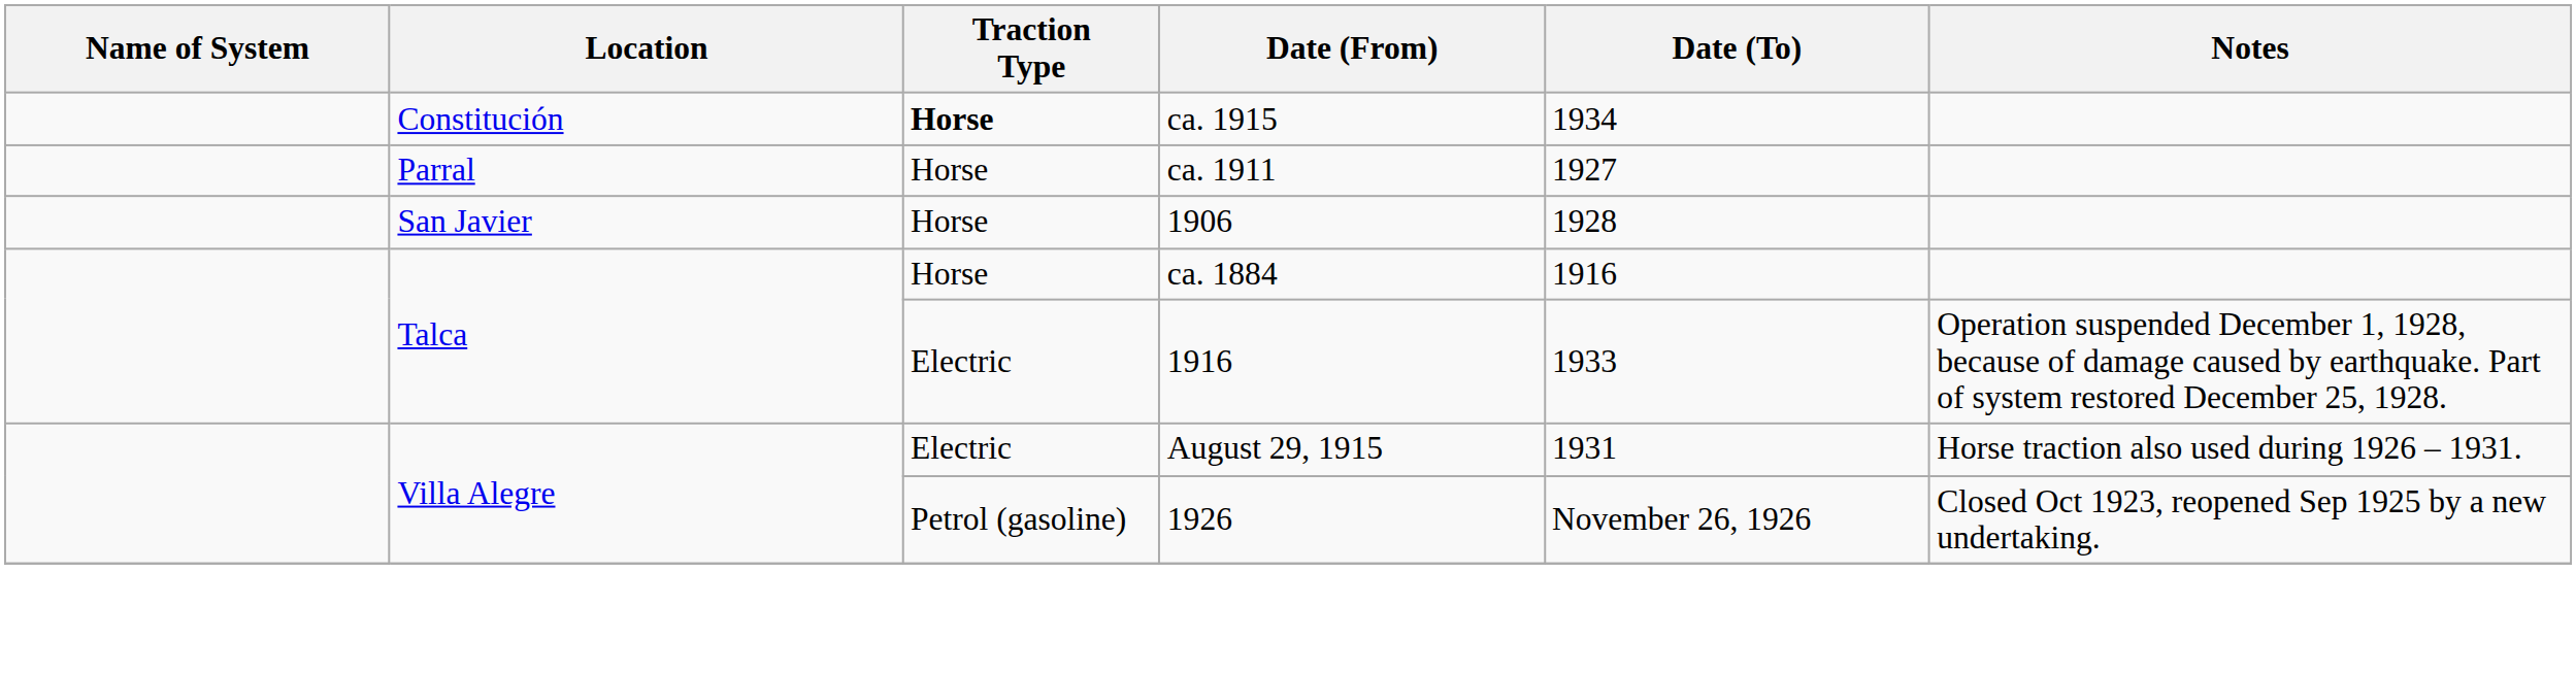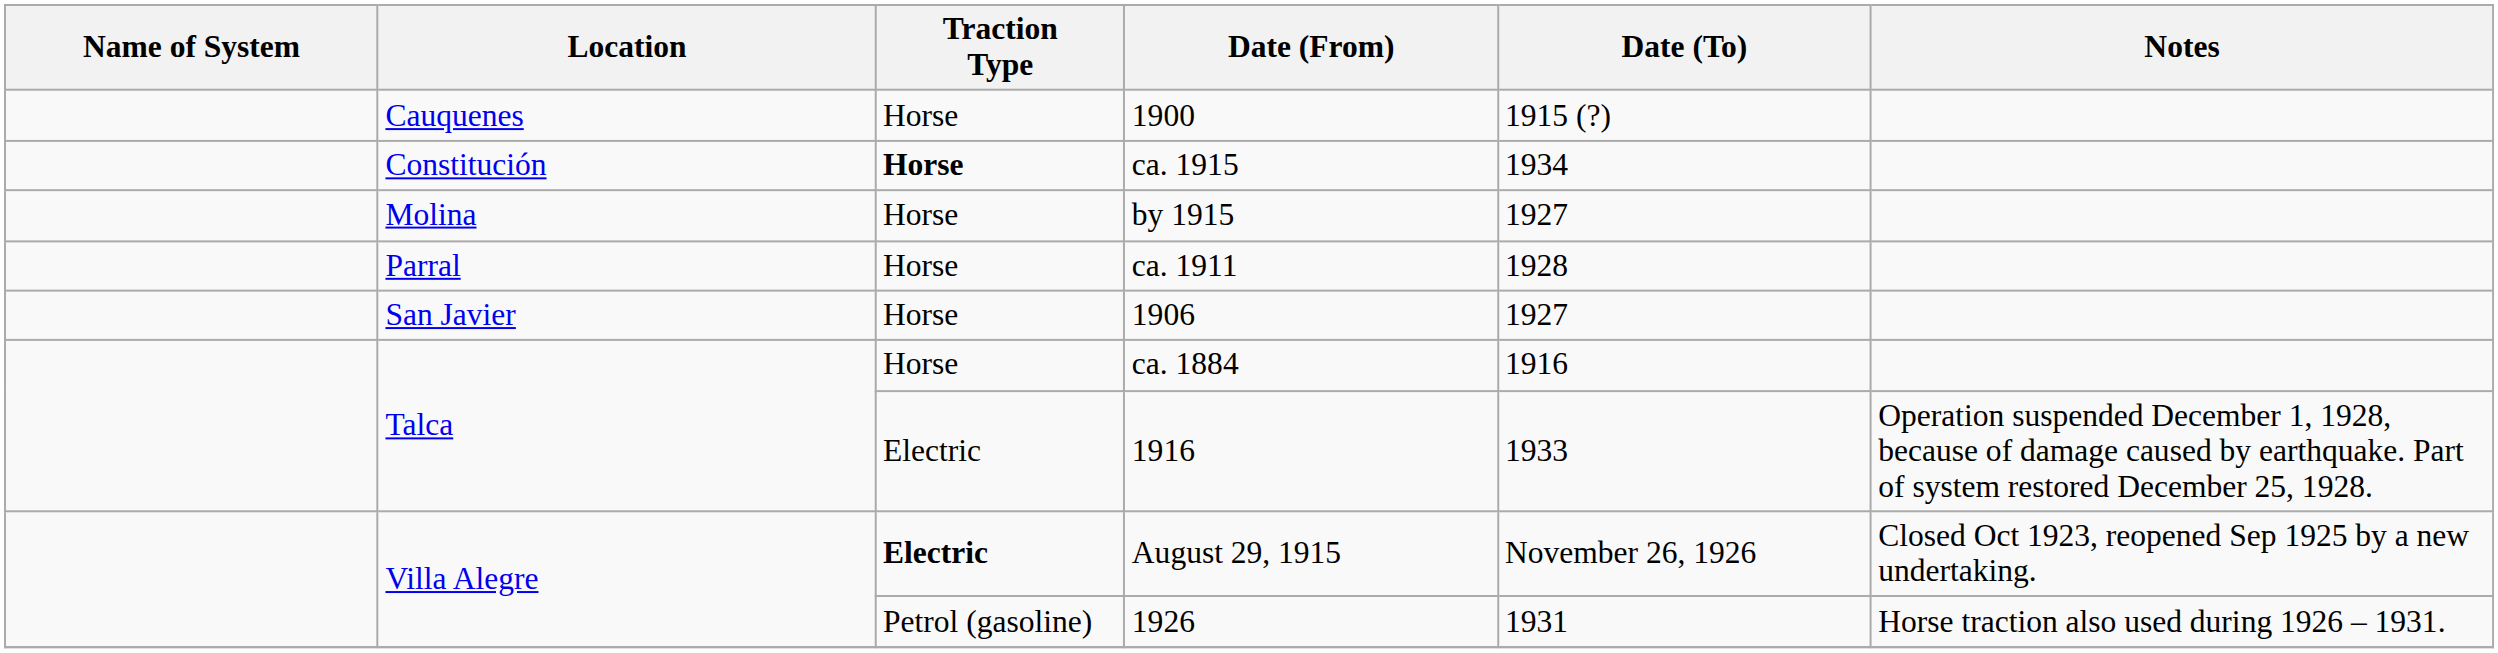+ row: Cauquenes | Horse | 1900 | 1915 (?)
+ row: Molina | Horse | by 1915 | 1927
ca. 1911 | Date (To): 1927 -> 1928
1906 | Date (To): 1928 -> 1927
August 29, 1915 | Traction Type: normal -> bold
August 29, 1915 | Date (To): 1931 -> November 26, 1926
August 29, 1915 | Notes: Horse traction also used during 1926 – 1931. -> Closed Oct 1923, reopened Sep 1925 by a new undertaking.
1926 | Date (To): November 26, 1926 -> 1931
1926 | Notes: Closed Oct 1923, reopened Sep 1925 by a new undertaking. -> Horse traction also used during 1926 – 1931.
